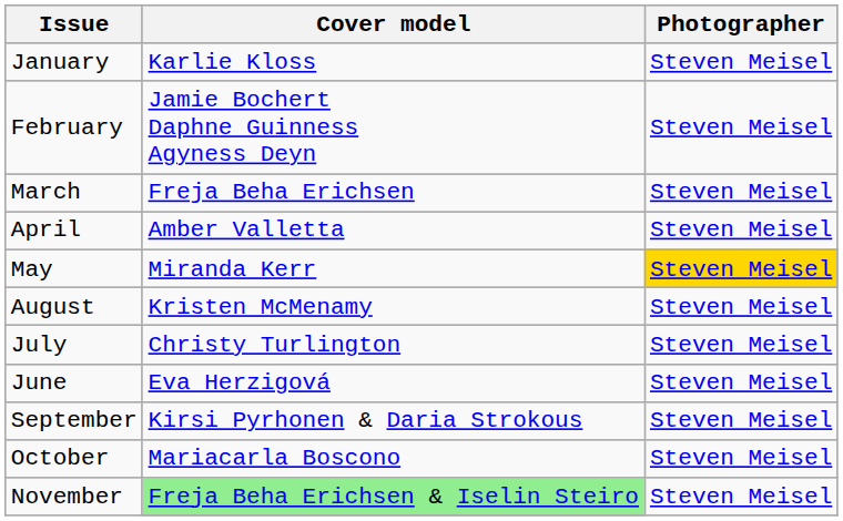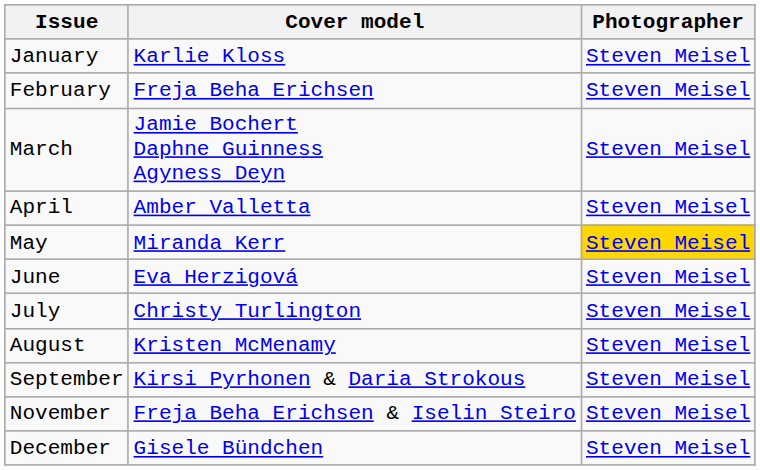February | Cover model: Jamie Bochert Daphne Guinness Agyness Deyn -> Freja Beha Erichsen
March | Cover model: Freja Beha Erichsen -> Jamie Bochert Daphne Guinness Agyness Deyn
rows swapped: June <-> August
- row: October | Mariacarla Boscono | Steven Meisel
November | Cover model: lightgreen background -> no background
+ row: December | Gisele Bündchen | Steven Meisel
